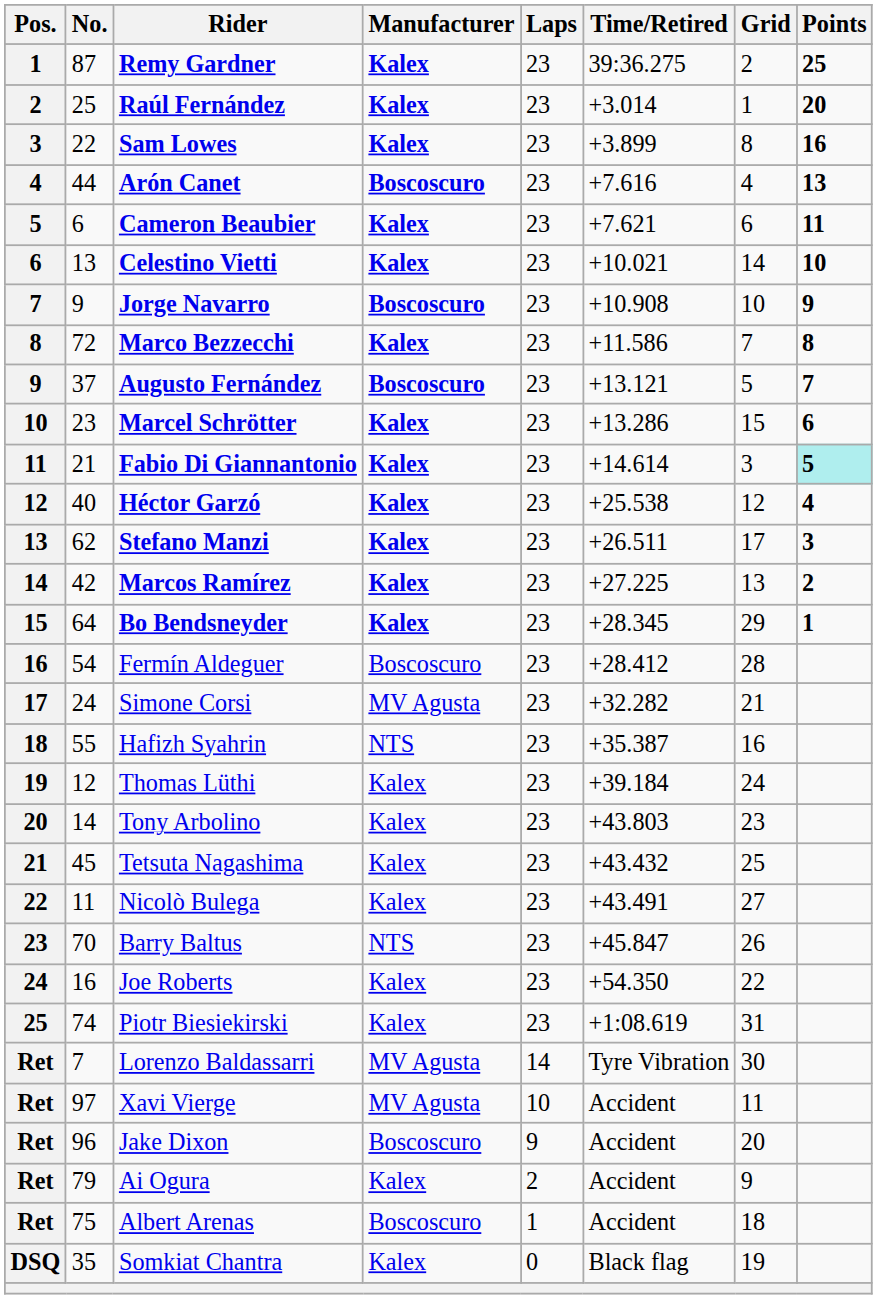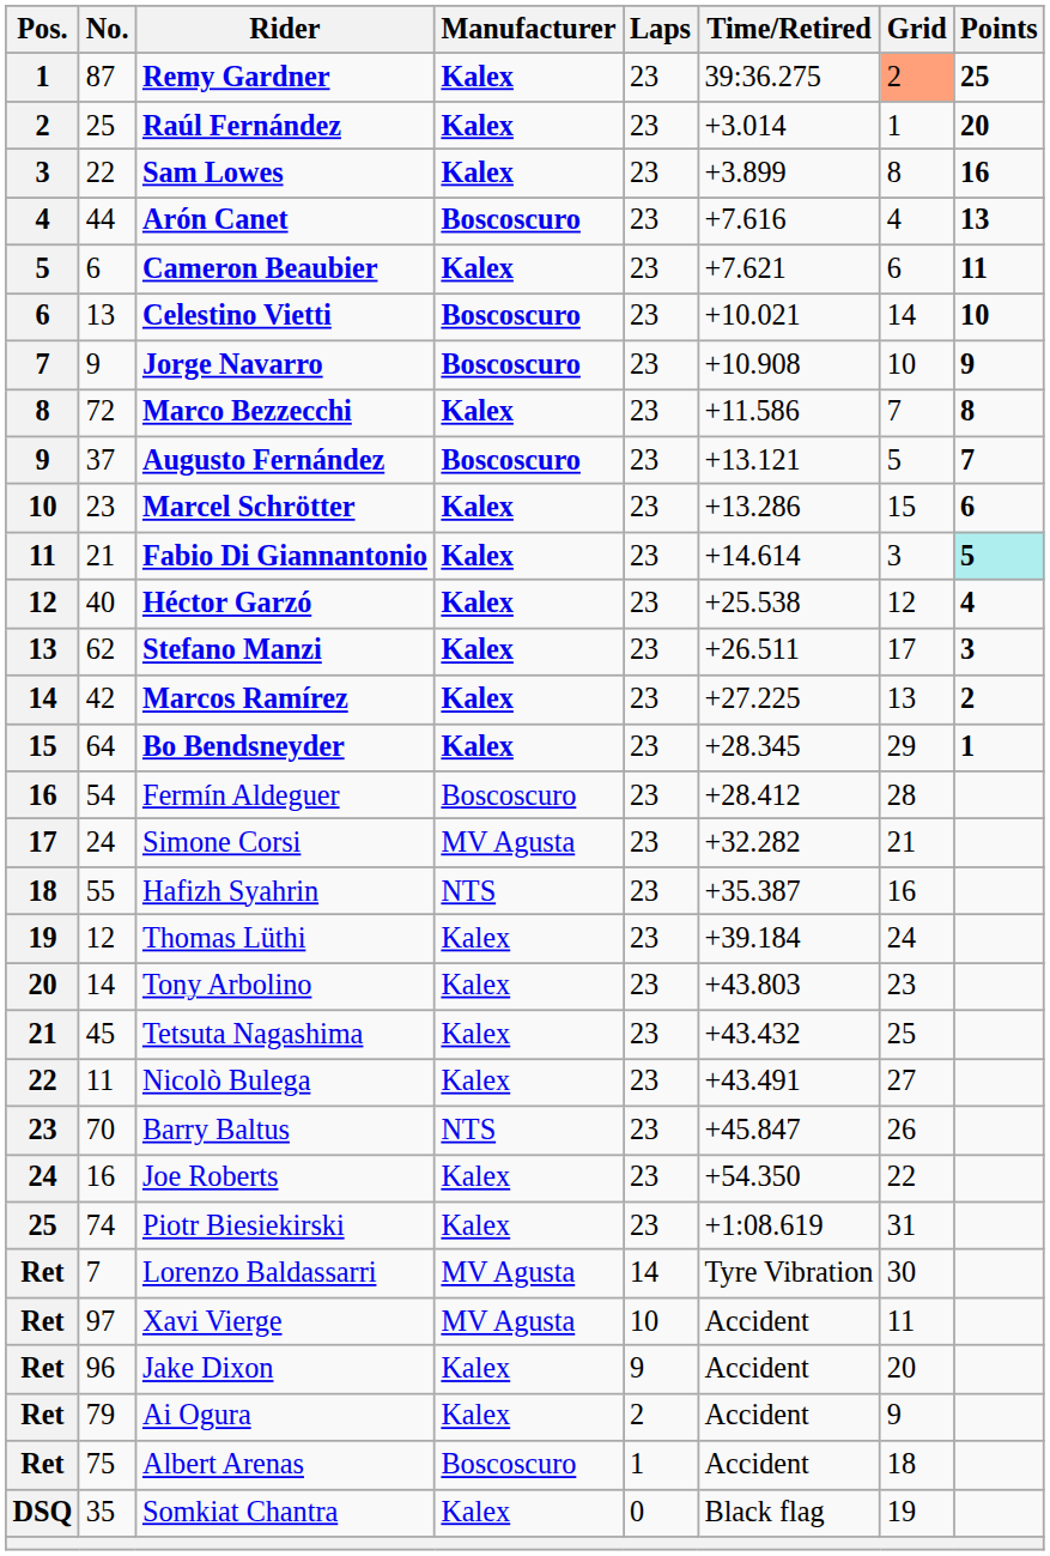Remy Gardner | Grid: no background -> lightsalmon background
Celestino Vietti | Manufacturer: Kalex -> Boscoscuro
Jake Dixon | Manufacturer: Boscoscuro -> Kalex
